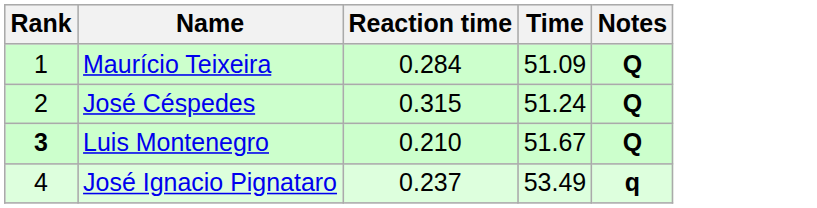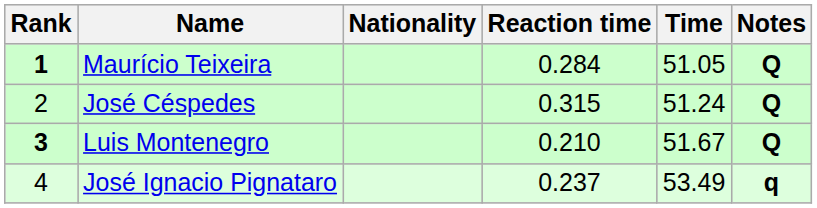+ column: Nationality
Maurício Teixeira | Rank: normal -> bold
Maurício Teixeira | Time: 51.09 -> 51.05
